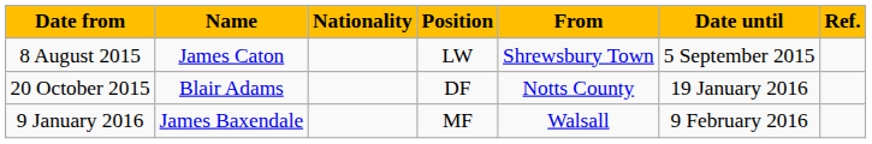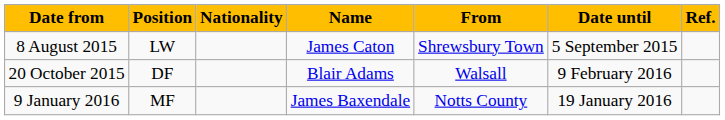columns swapped: Position <-> Name
20 October 2015 | From: Notts County -> Walsall
20 October 2015 | Date until: 19 January 2016 -> 9 February 2016
9 January 2016 | From: Walsall -> Notts County
9 January 2016 | Date until: 9 February 2016 -> 19 January 2016
